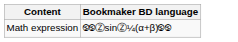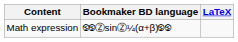+ column: LaTeX
